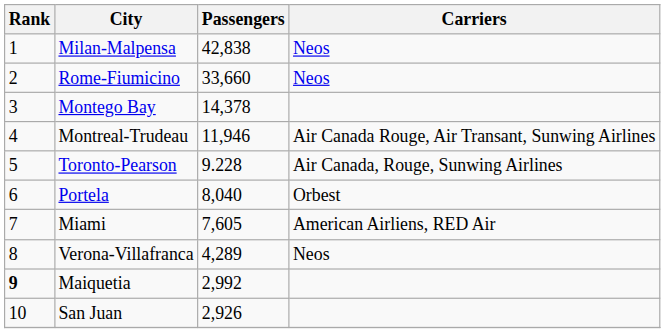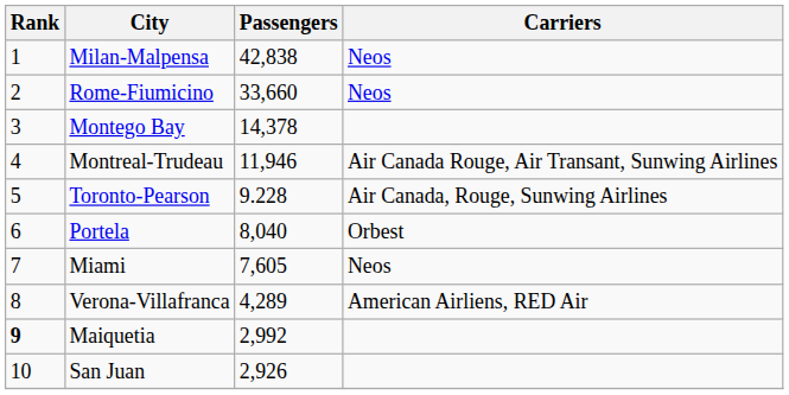Miami | Carriers: American Airliens, RED Air -> Neos
Verona-Villafranca | Carriers: Neos -> American Airliens, RED Air
